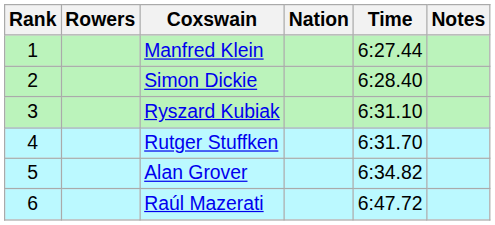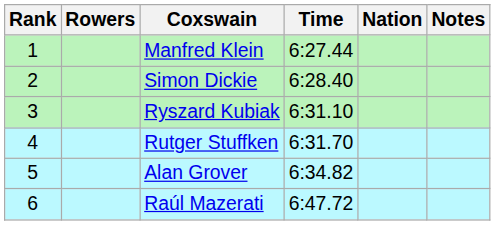columns swapped: Nation <-> Time
